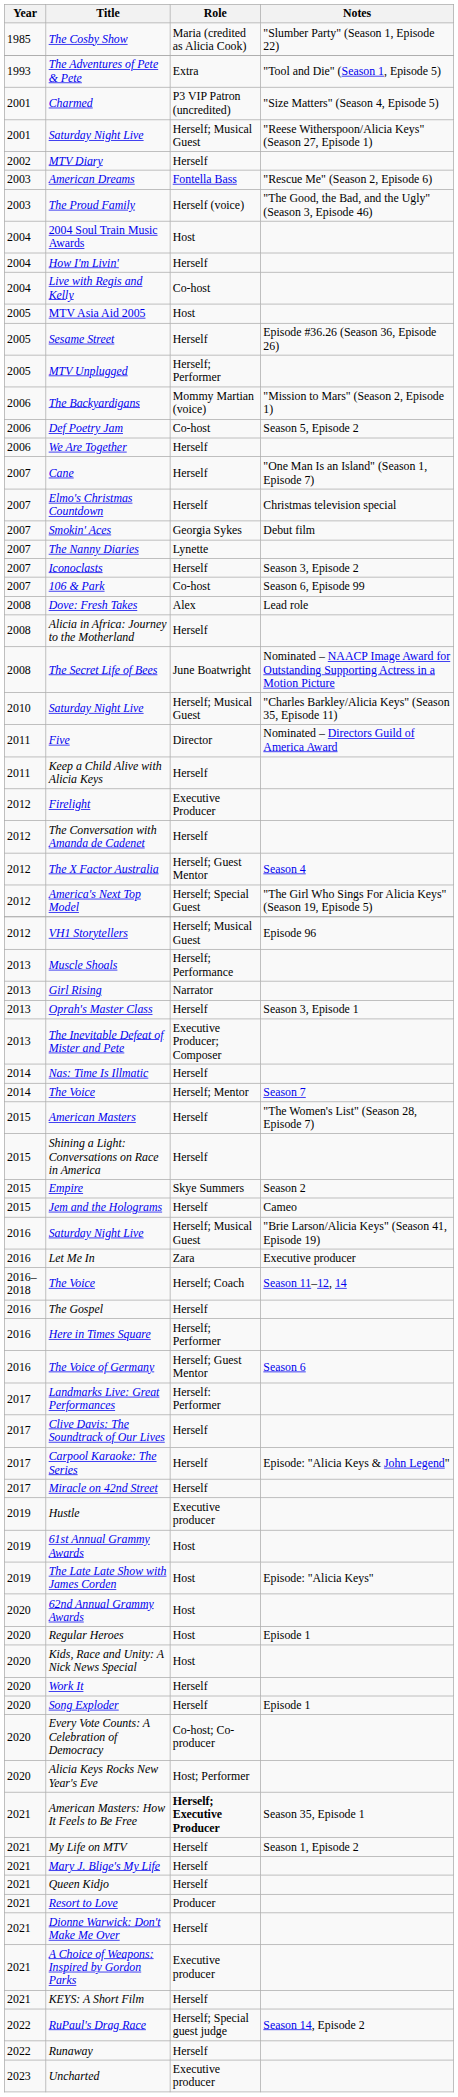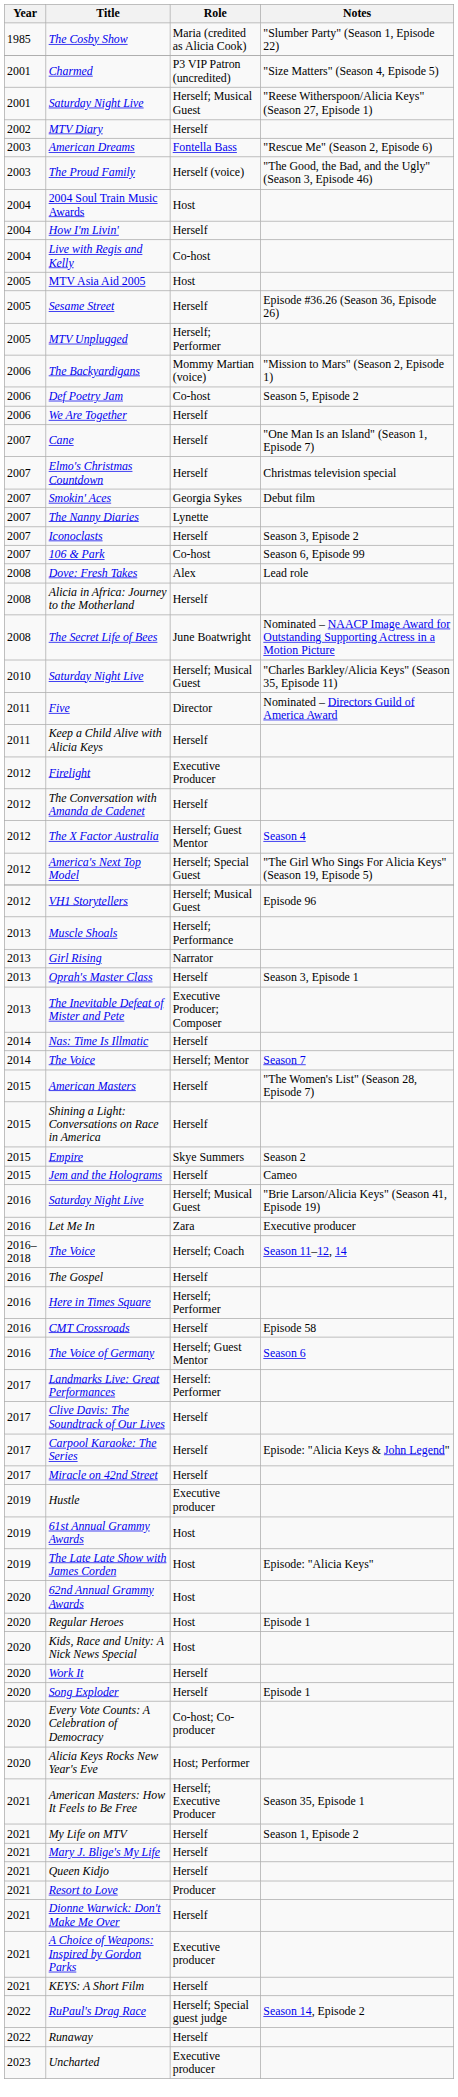- row: 1993 | The Adventures of Pete & Pete | Extra | "Tool and Die" (Season 1, Episode 5)
+ row: 2016 | CMT Crossroads | Herself | Episode 58
American Masters: How It Feels to Be Free | Role: bold -> normal
